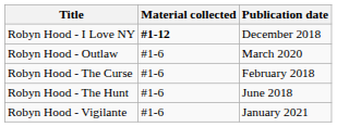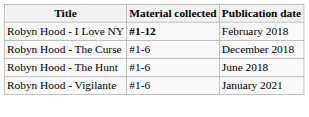Robyn Hood - I Love NY | Publication date: December 2018 -> February 2018
- row: Robyn Hood - Outlaw | #1-6 | March 2020
Robyn Hood - The Curse | Publication date: February 2018 -> December 2018
